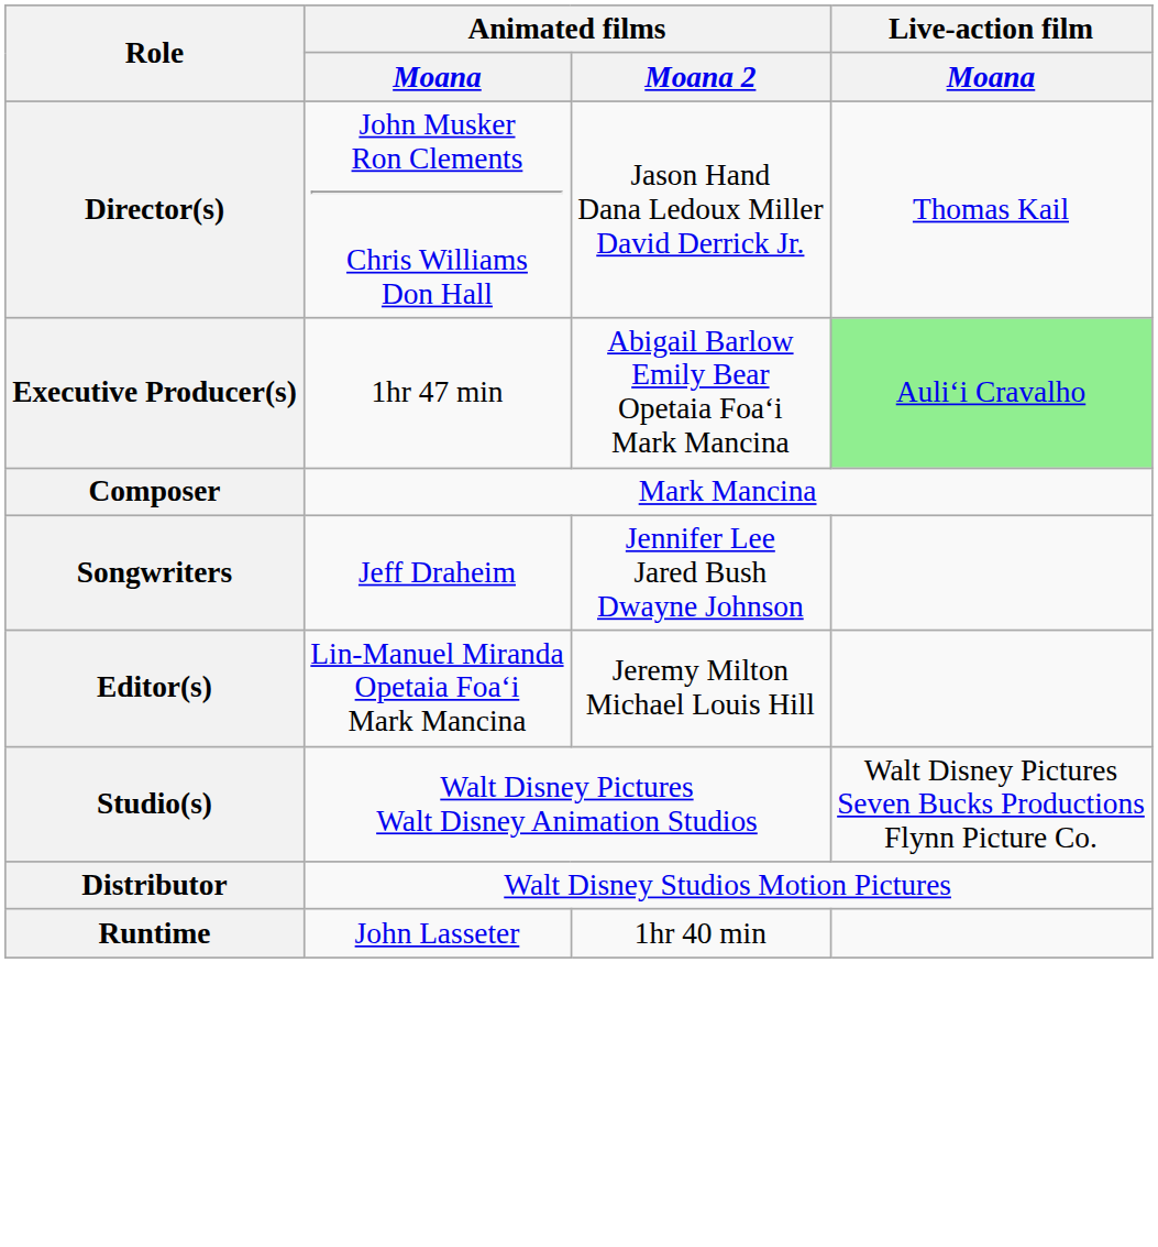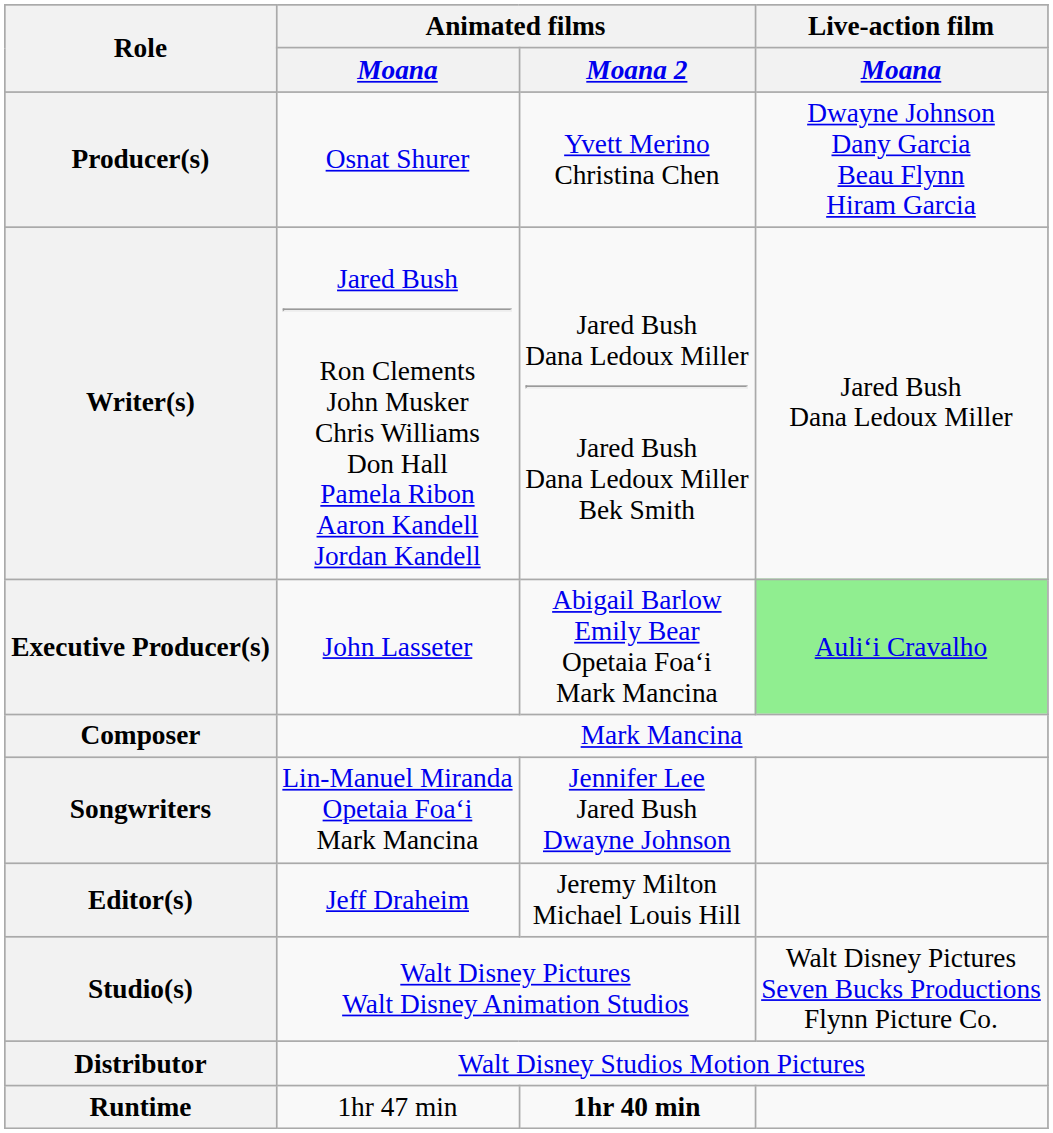- row: Director(s) | John Musker Ron Clements Chris Williams Don Hall | Jason Hand Dana Ledoux Miller David Derrick Jr. | Thomas Kail
+ row: Producer(s) | Osnat Shurer | Yvett Merino Christina Chen | Dwayne Johnson Dany Garcia Beau Flynn Hiram Garcia
+ row: Writer(s) | Jared Bush Ron Clements John Musker Chris Williams Don Hall Pamela Ribon Aaron Kandell Jordan Kandell | Jared Bush Dana Ledoux Miller Jared Bush Dana Ledoux Miller Bek Smith | Jared Bush Dana Ledoux Miller
Executive Producer(s) | Animated films / Moana: 1hr 47 min -> John Lasseter
Songwriters | Animated films / Moana: Jeff Draheim -> Lin-Manuel Miranda Opetaia Foaʻi Mark Mancina
Editor(s) | Animated films / Moana: Lin-Manuel Miranda Opetaia Foaʻi Mark Mancina -> Jeff Draheim
Runtime | Animated films / Moana: John Lasseter -> 1hr 47 min
Runtime | Animated films / Moana 2: normal -> bold
